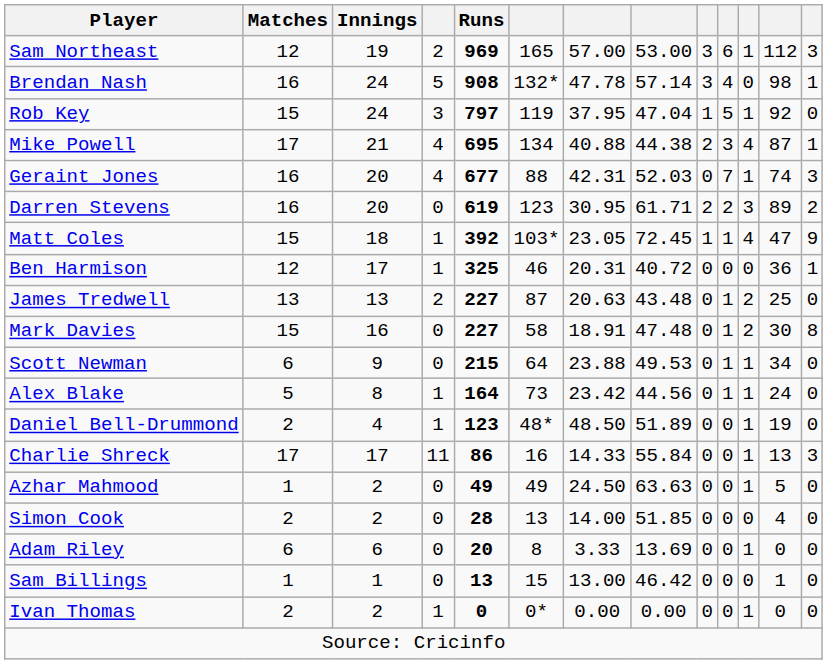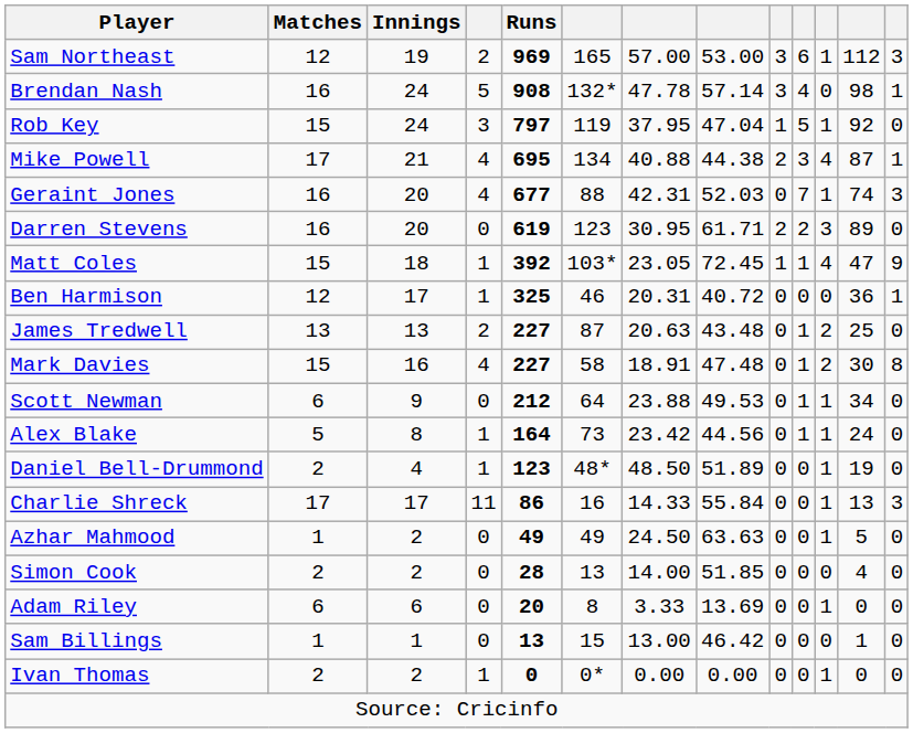Darren Stevens | column 13: 2 -> 0
Mark Davies | column 4: 0 -> 4
Scott Newman | Runs: 215 -> 212
